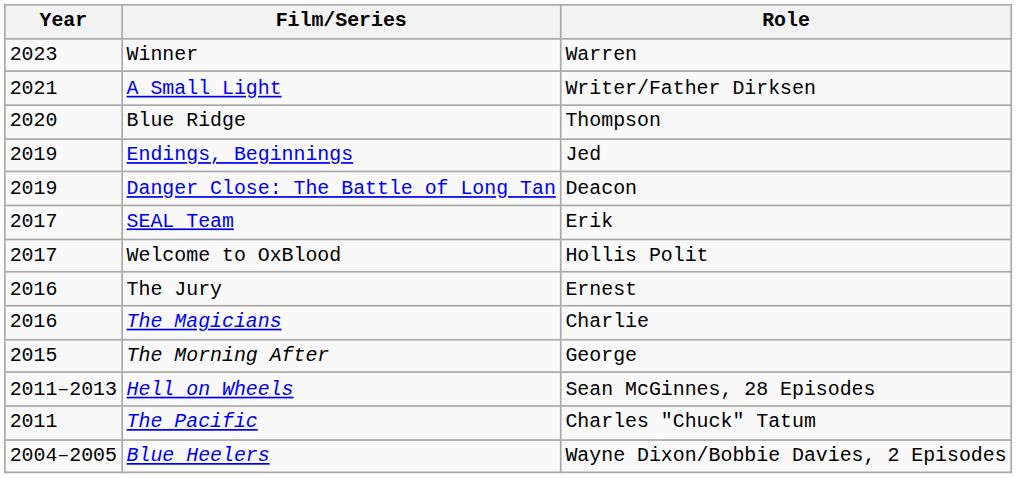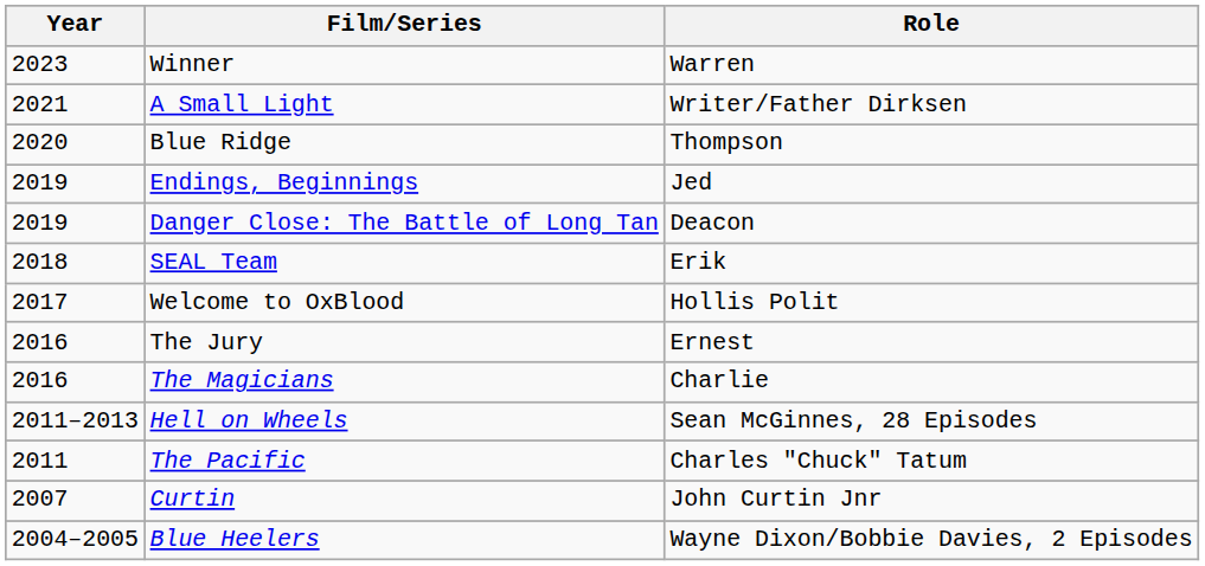SEAL Team | Year: 2017 -> 2018
- row: 2015 | The Morning After | George
+ row: 2007 | Curtin | John Curtin Jnr
